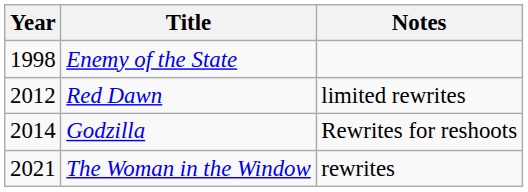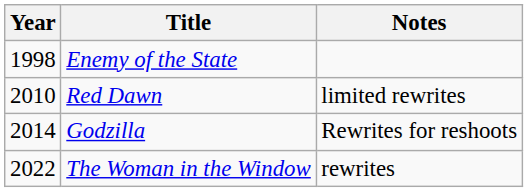Red Dawn | Year: 2012 -> 2010
The Woman in the Window | Year: 2021 -> 2022
